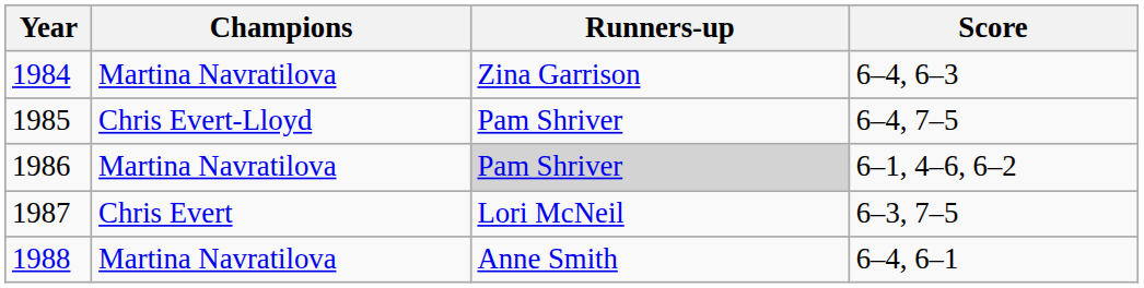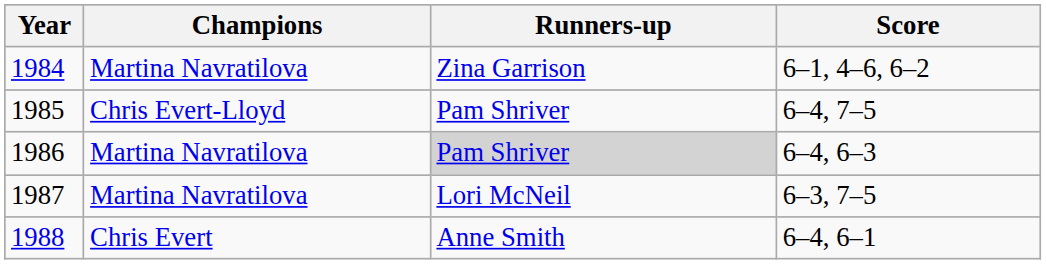1984 | Score: 6–4, 6–3 -> 6–1, 4–6, 6–2
1986 | Score: 6–1, 4–6, 6–2 -> 6–4, 6–3
1987 | Champions: Chris Evert -> Martina Navratilova
1988 | Champions: Martina Navratilova -> Chris Evert
